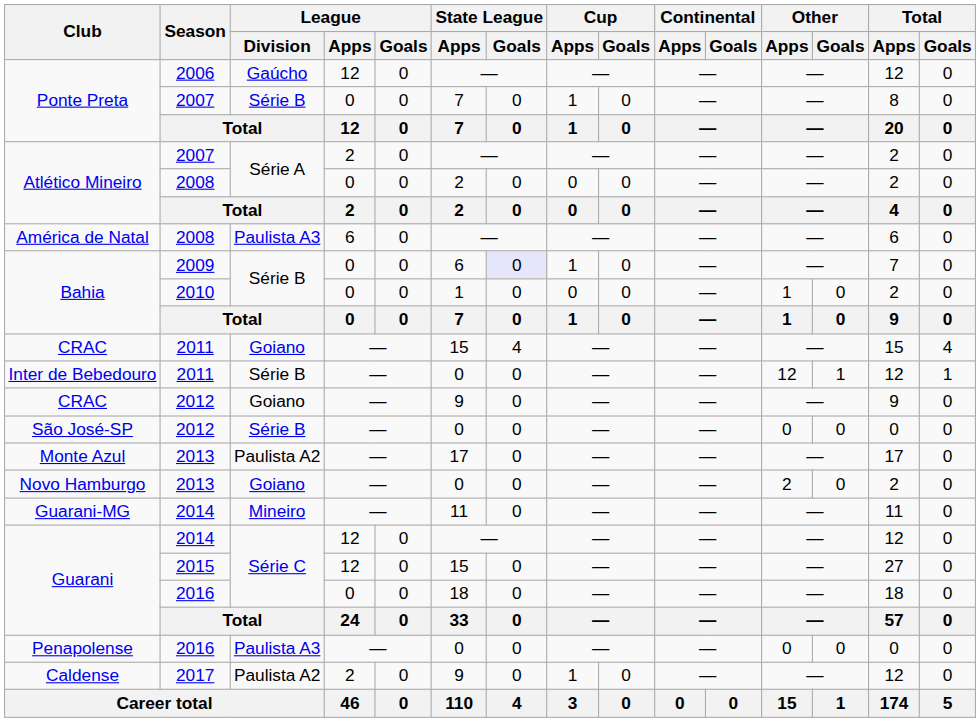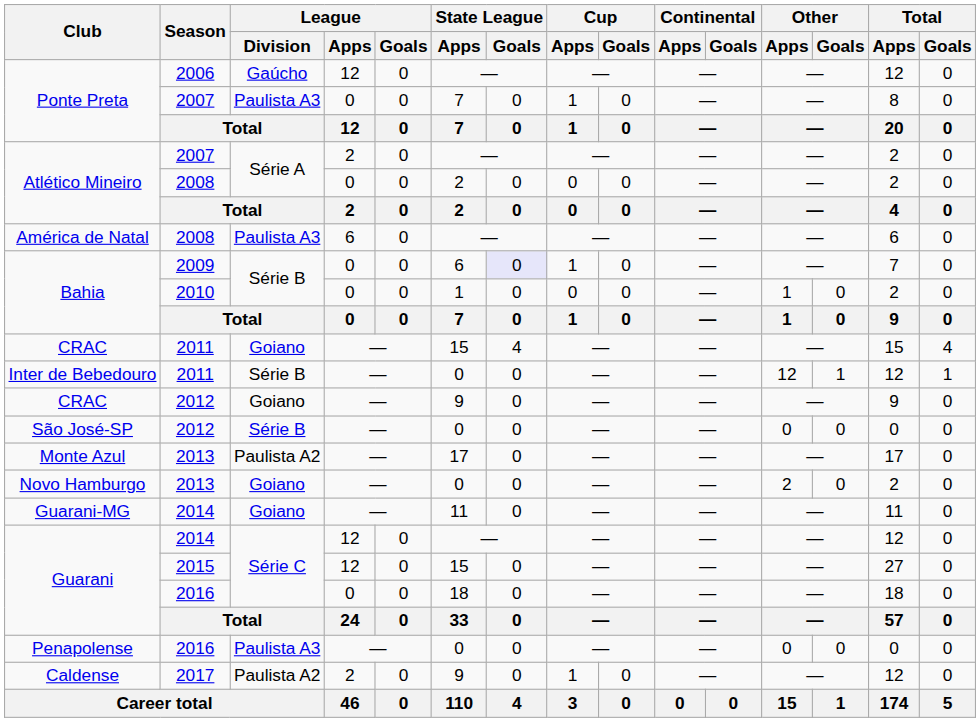Ponte Preta / 2007 | League / Division: Série B -> Paulista A3
Guarani-MG | League / Division: Mineiro -> Goiano
